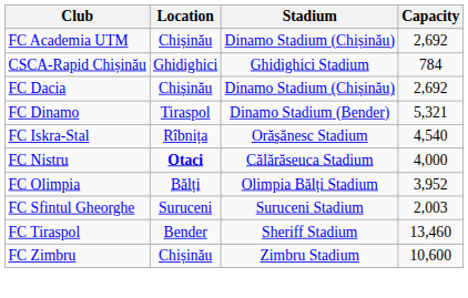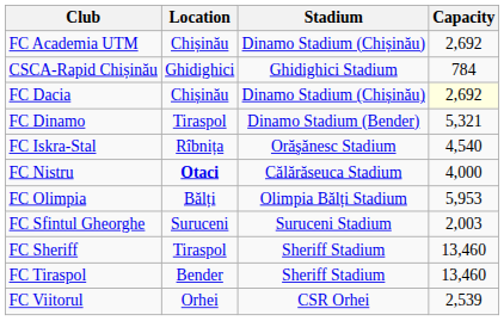FC Dacia | Capacity: no background -> lightyellow background
FC Olimpia | Capacity: 3,952 -> 5,953
+ row: FC Sheriff | Tiraspol | Sheriff Stadium | 13,460
+ row: FC Viitorul | Orhei | CSR Orhei | 2,539
- row: FC Zimbru | Chișinău | Zimbru Stadium | 10,600
